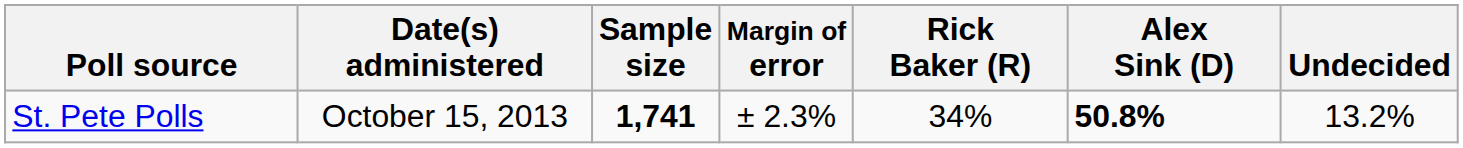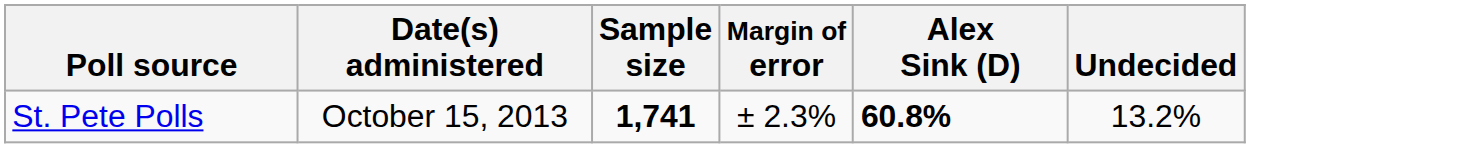- column: Rick Baker (R) | 34%
St. Pete Polls | Alex Sink (D): 50.8% -> 60.8%
